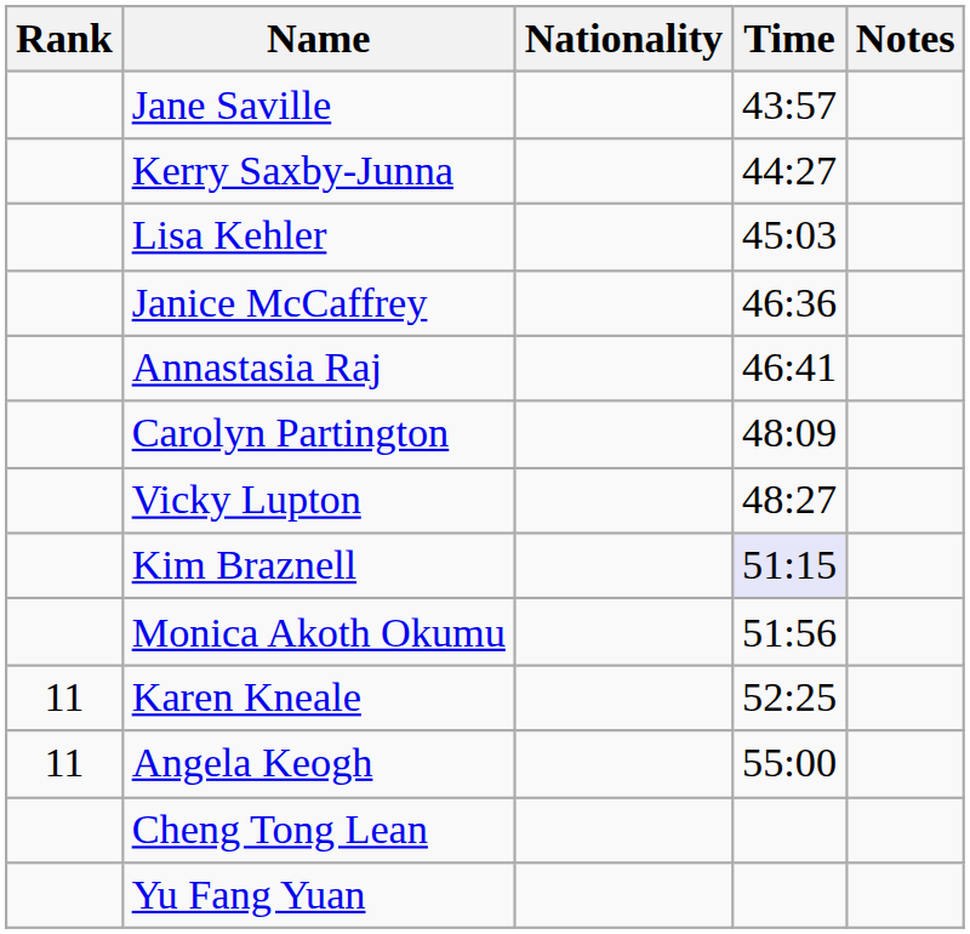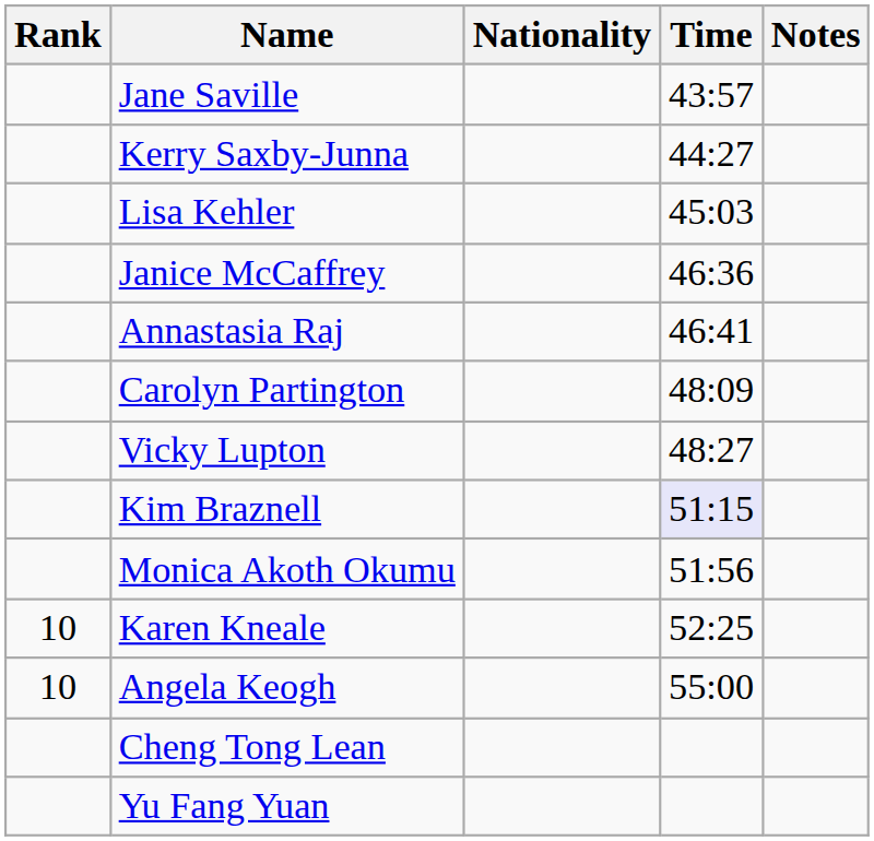Karen Kneale | Rank: 11 -> 10
Angela Keogh | Rank: 11 -> 10
